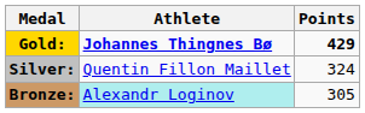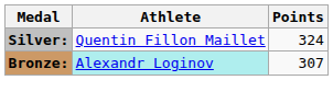- row: Gold: | Johannes Thingnes Bø | 429
Bronze: | Points: 305 -> 307
